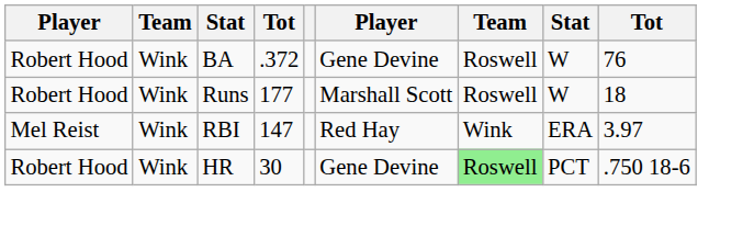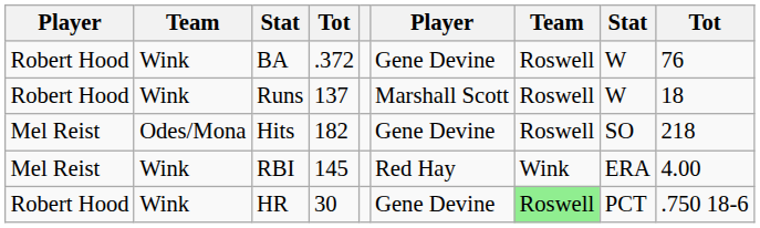Runs | column 4: 177 -> 137
+ row: Mel Reist | Odes/Mona | Hits | 182 | Gene Devine | Roswell | SO | 218
RBI | column 4: 147 -> 145
RBI | column 9: 3.97 -> 4.00
